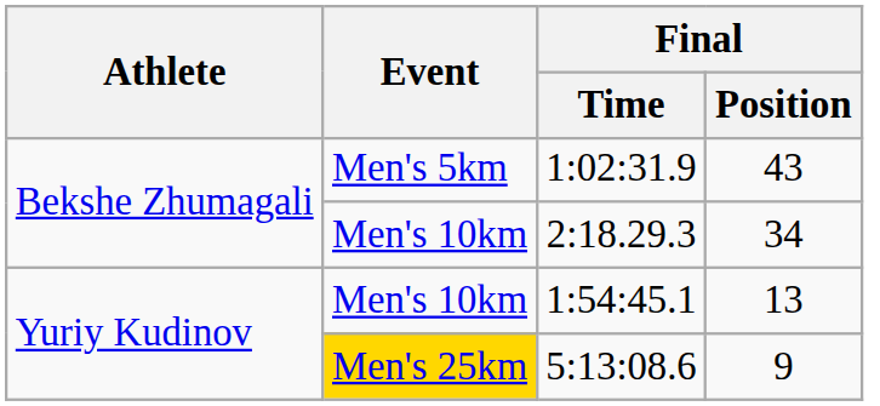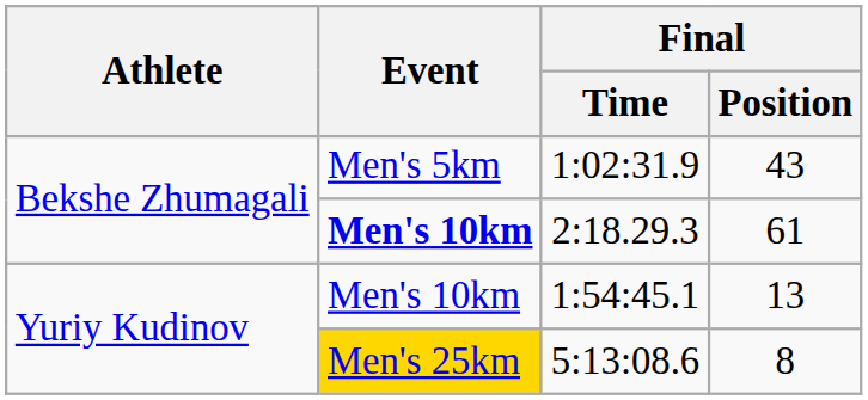2:18.29.3 | Event: normal -> bold
2:18.29.3 | Final / Position: 34 -> 61
5:13:08.6 | Final / Position: 9 -> 8
